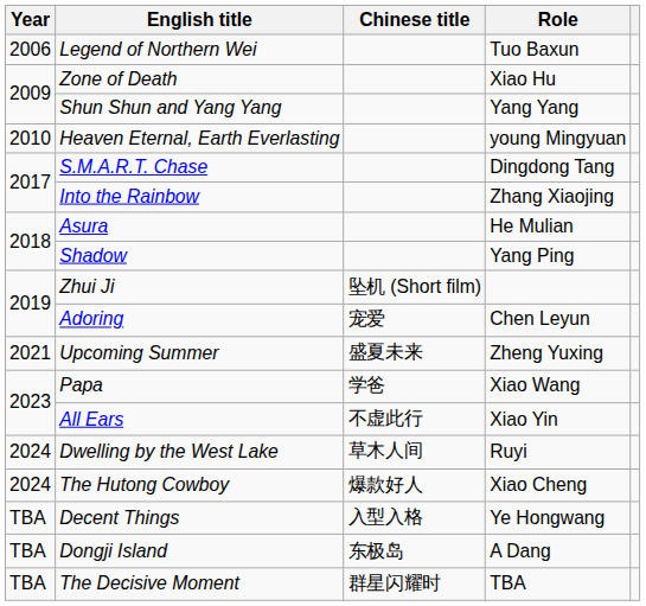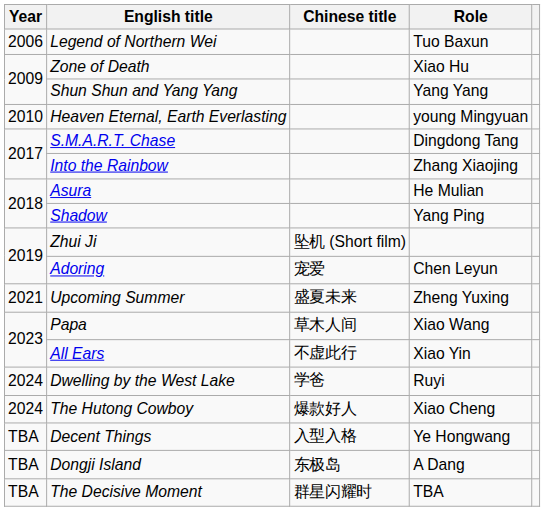Papa | Chinese title: 学爸 -> 草木人间
Dwelling by the West Lake | Chinese title: 草木人间 -> 学爸
